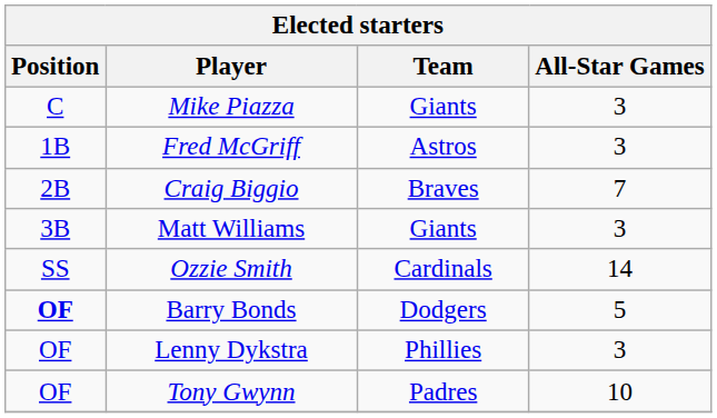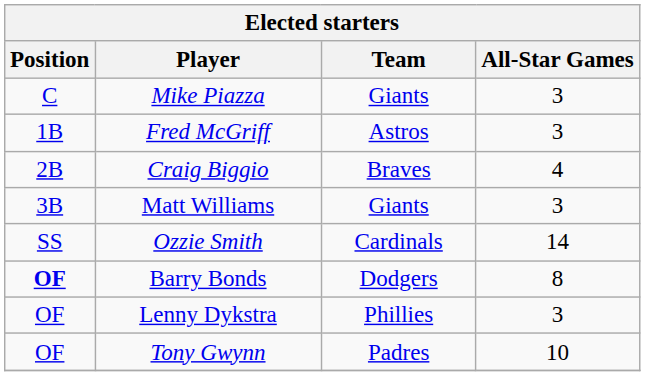Craig Biggio | All-Star Games: 7 -> 4
Barry Bonds | All-Star Games: 5 -> 8
